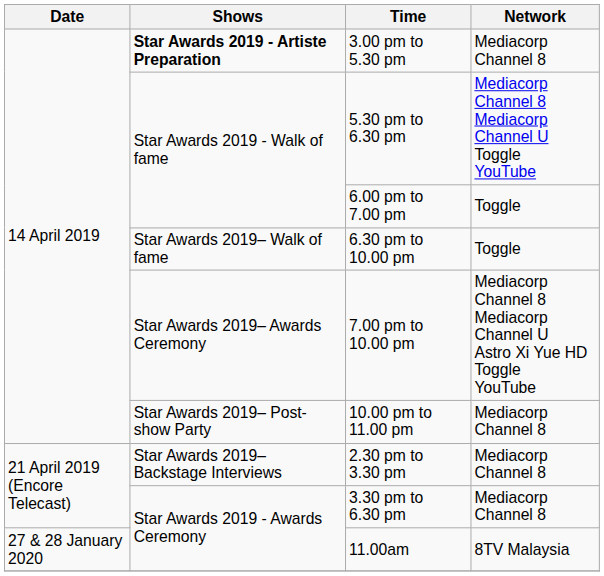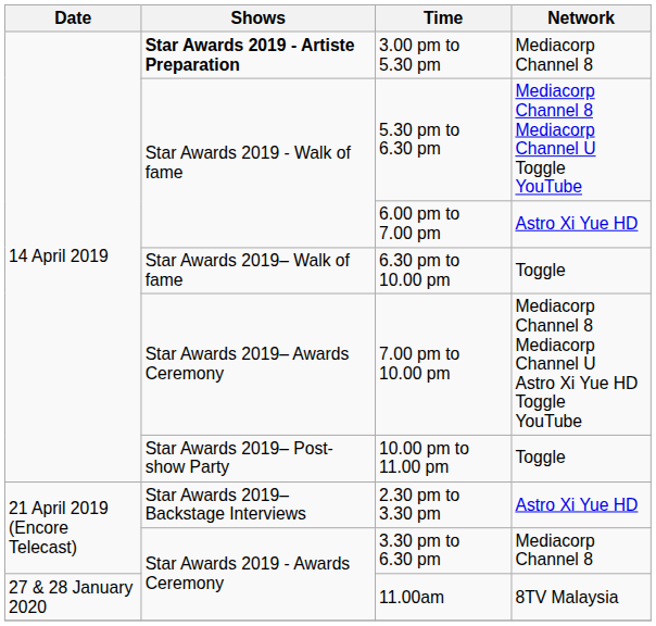6.00 pm to 7.00 pm | Network: Toggle -> Astro Xi Yue HD
10.00 pm to 11.00 pm | Network: Mediacorp Channel 8 -> Toggle
2.30 pm to 3.30 pm | Network: Mediacorp Channel 8 -> Astro Xi Yue HD
